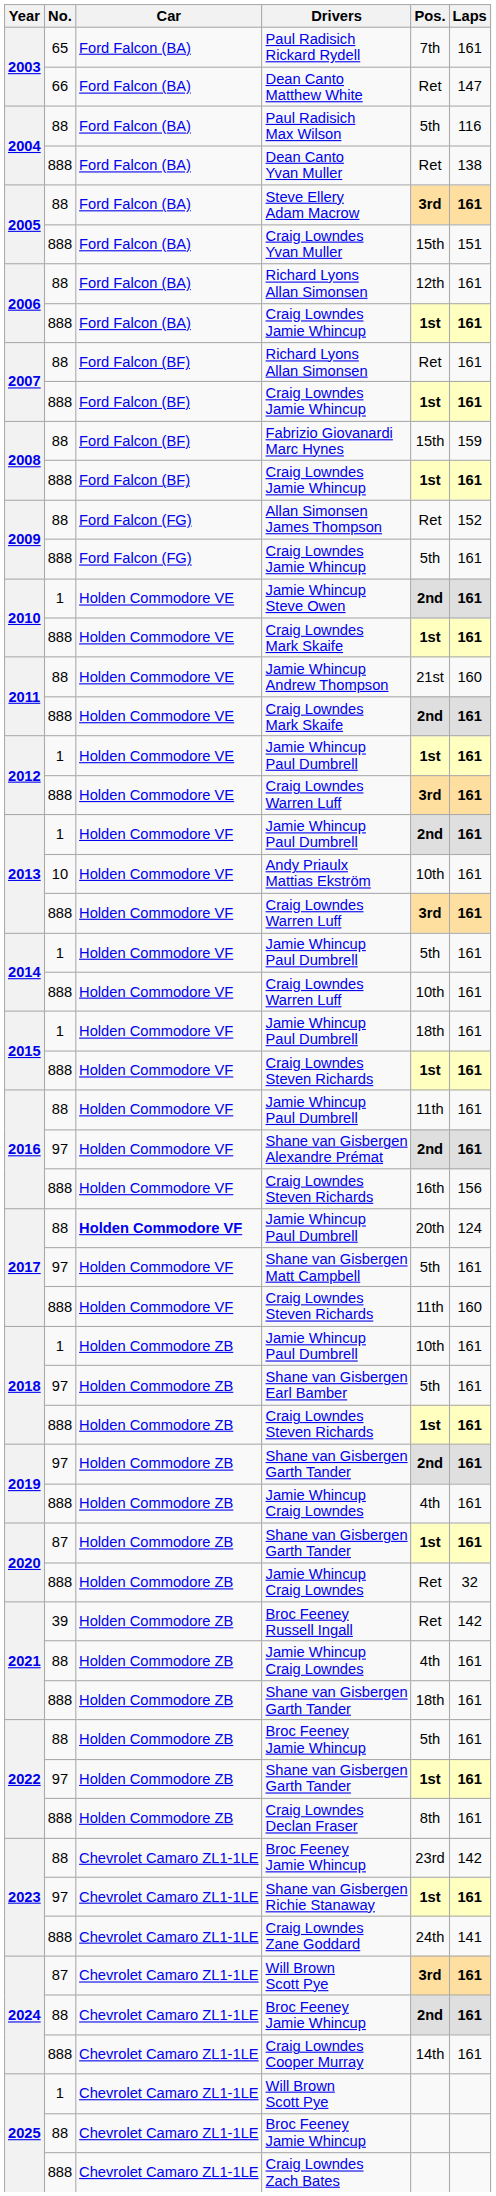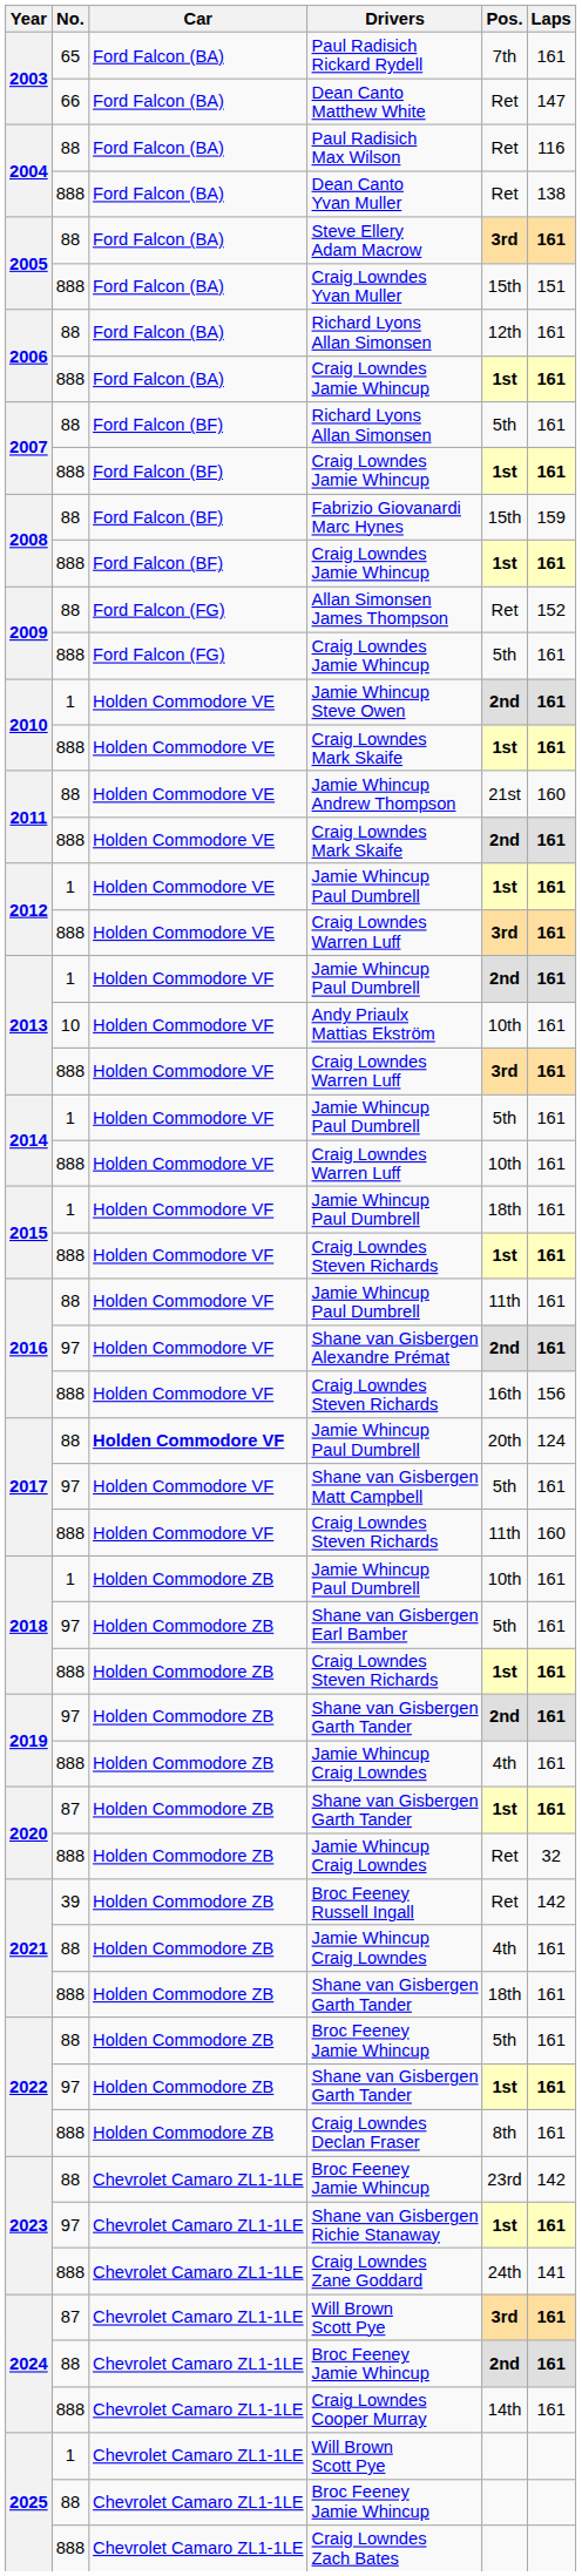Paul Radisich Max Wilson | Pos.: 5th -> Ret
2007 / Richard Lyons Allan Simonsen | Pos.: Ret -> 5th
